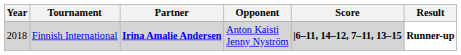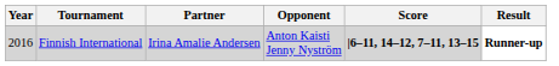Finnish International | Year: 2018 -> 2016
Finnish International | Partner: bold -> normal
